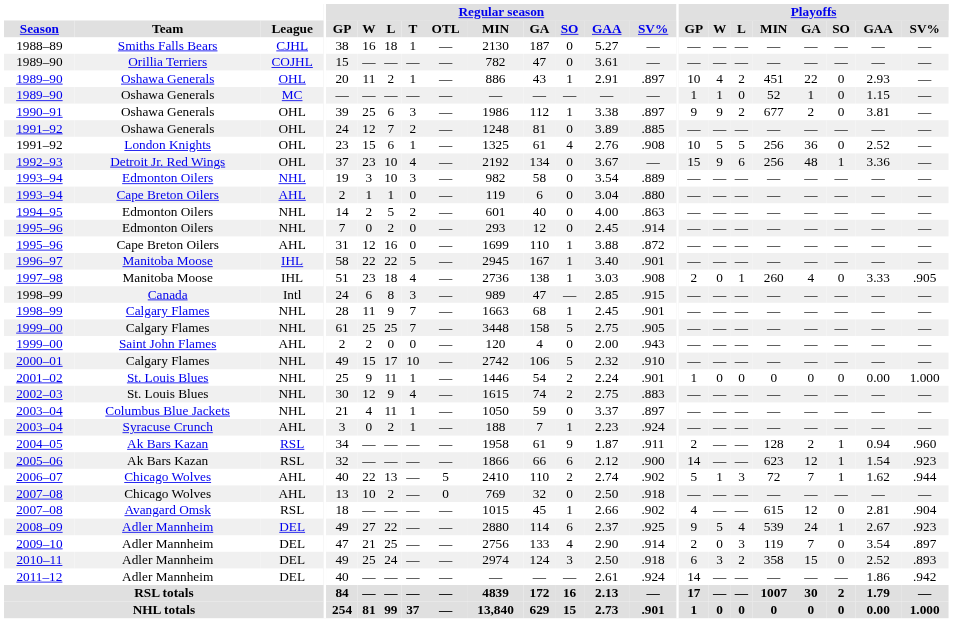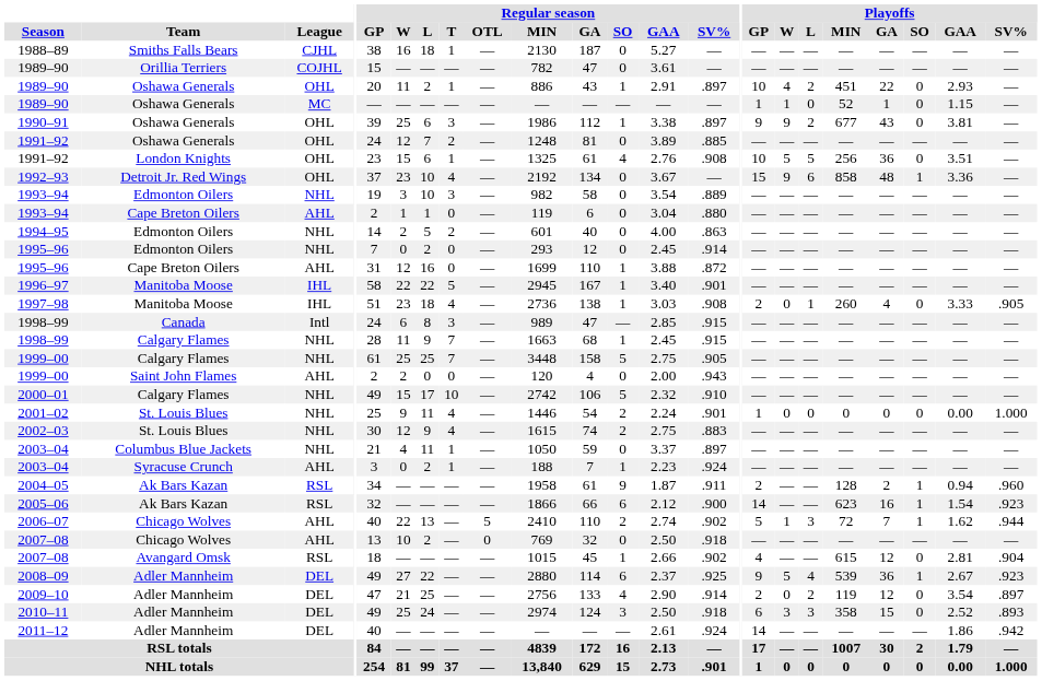1990–91 | Playoffs / GA: 2 -> 43
1991–92 / London Knights | Playoffs / GAA: 2.52 -> 3.51
1992–93 | Playoffs / MIN: 256 -> 858
1998–99 / Calgary Flames | Regular season / SV%: .901 -> .915
2001–02 | Regular season / T: 1 -> 4
2005–06 | Playoffs / GA: 12 -> 16
2008–09 | Playoffs / GA: 24 -> 36
2009–10 | Playoffs / L: 3 -> 2
2009–10 | Playoffs / GA: 7 -> 12
2010–11 | Playoffs / L: 2 -> 3
